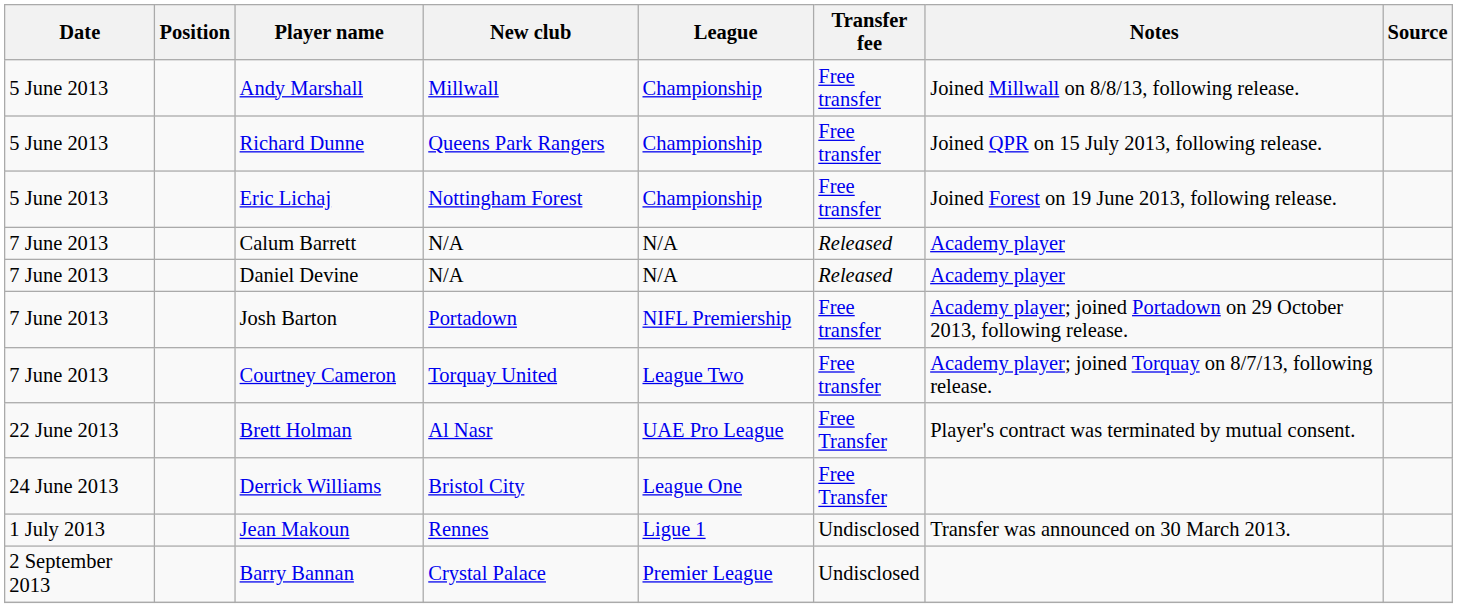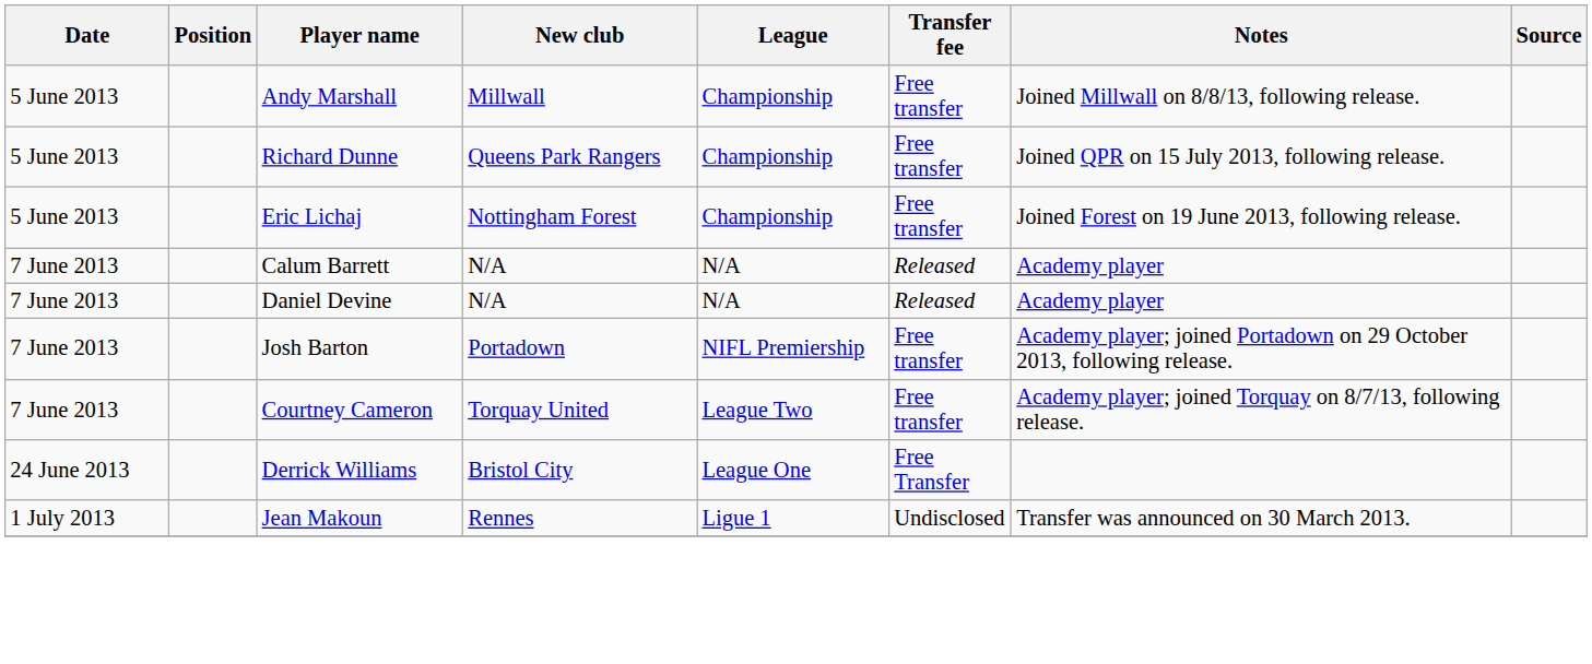- row: 22 June 2013 | Brett Holman | Al Nasr | UAE Pro League | Free Transfer | Player's contract was terminated by mutual consent.
- row: 2 September 2013 | Barry Bannan | Crystal Palace | Premier League | Undisclosed
